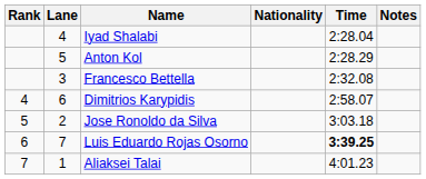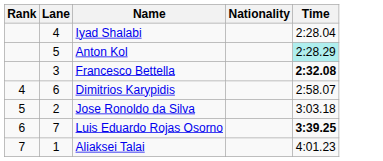- column: Notes
Anton Kol | Time: no background -> paleturquoise background
Francesco Bettella | Time: normal -> bold
